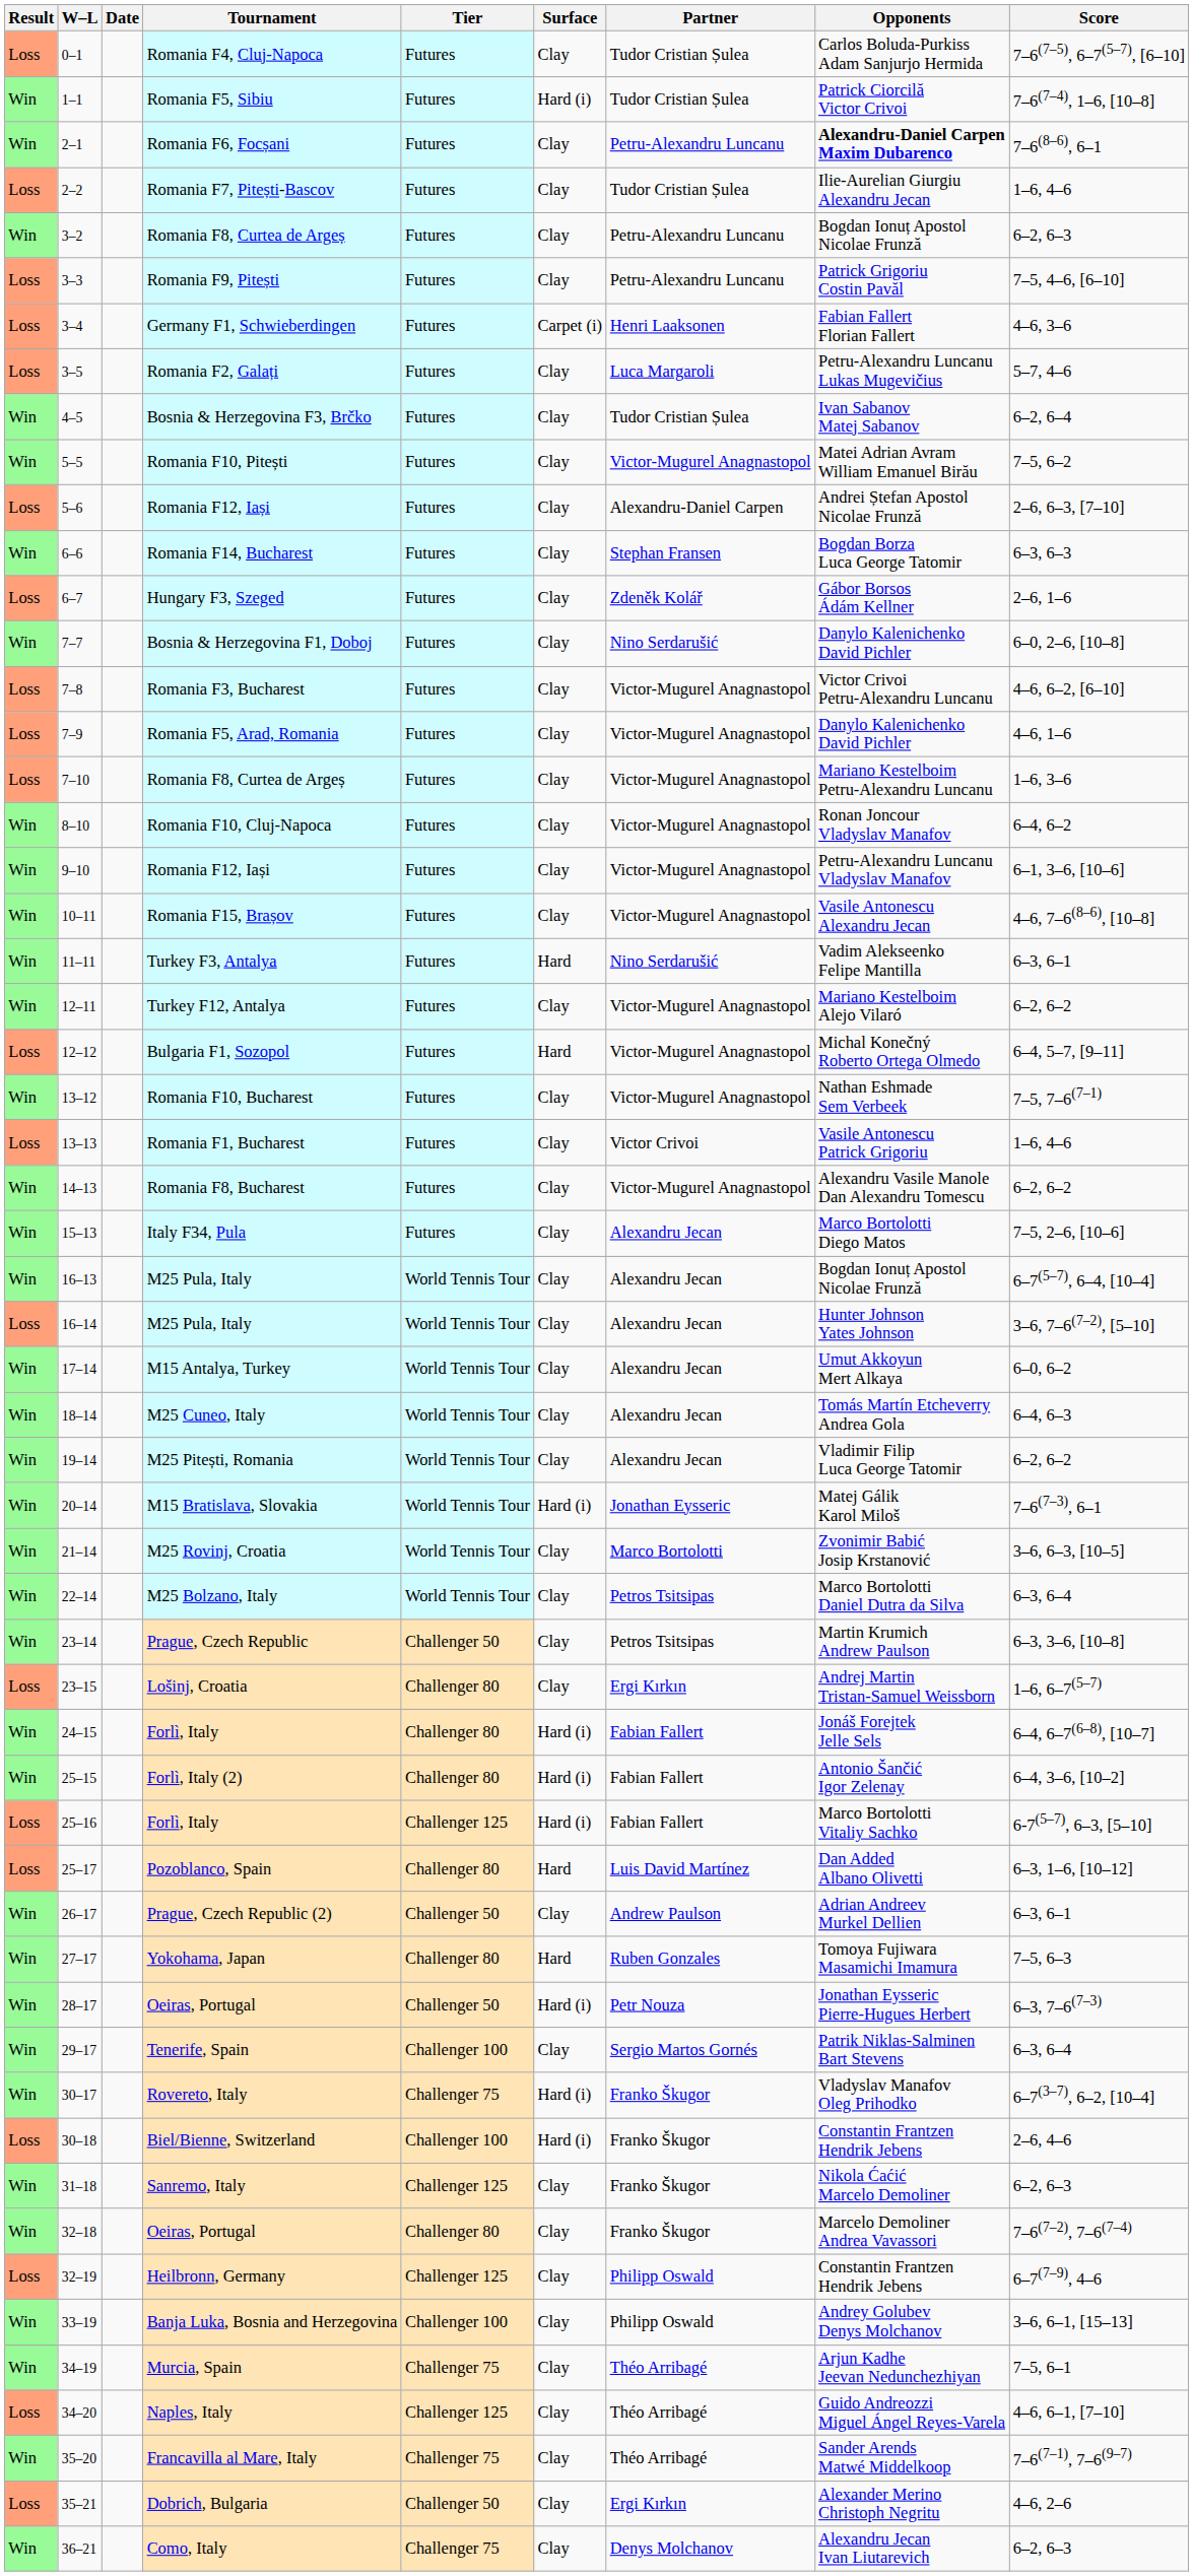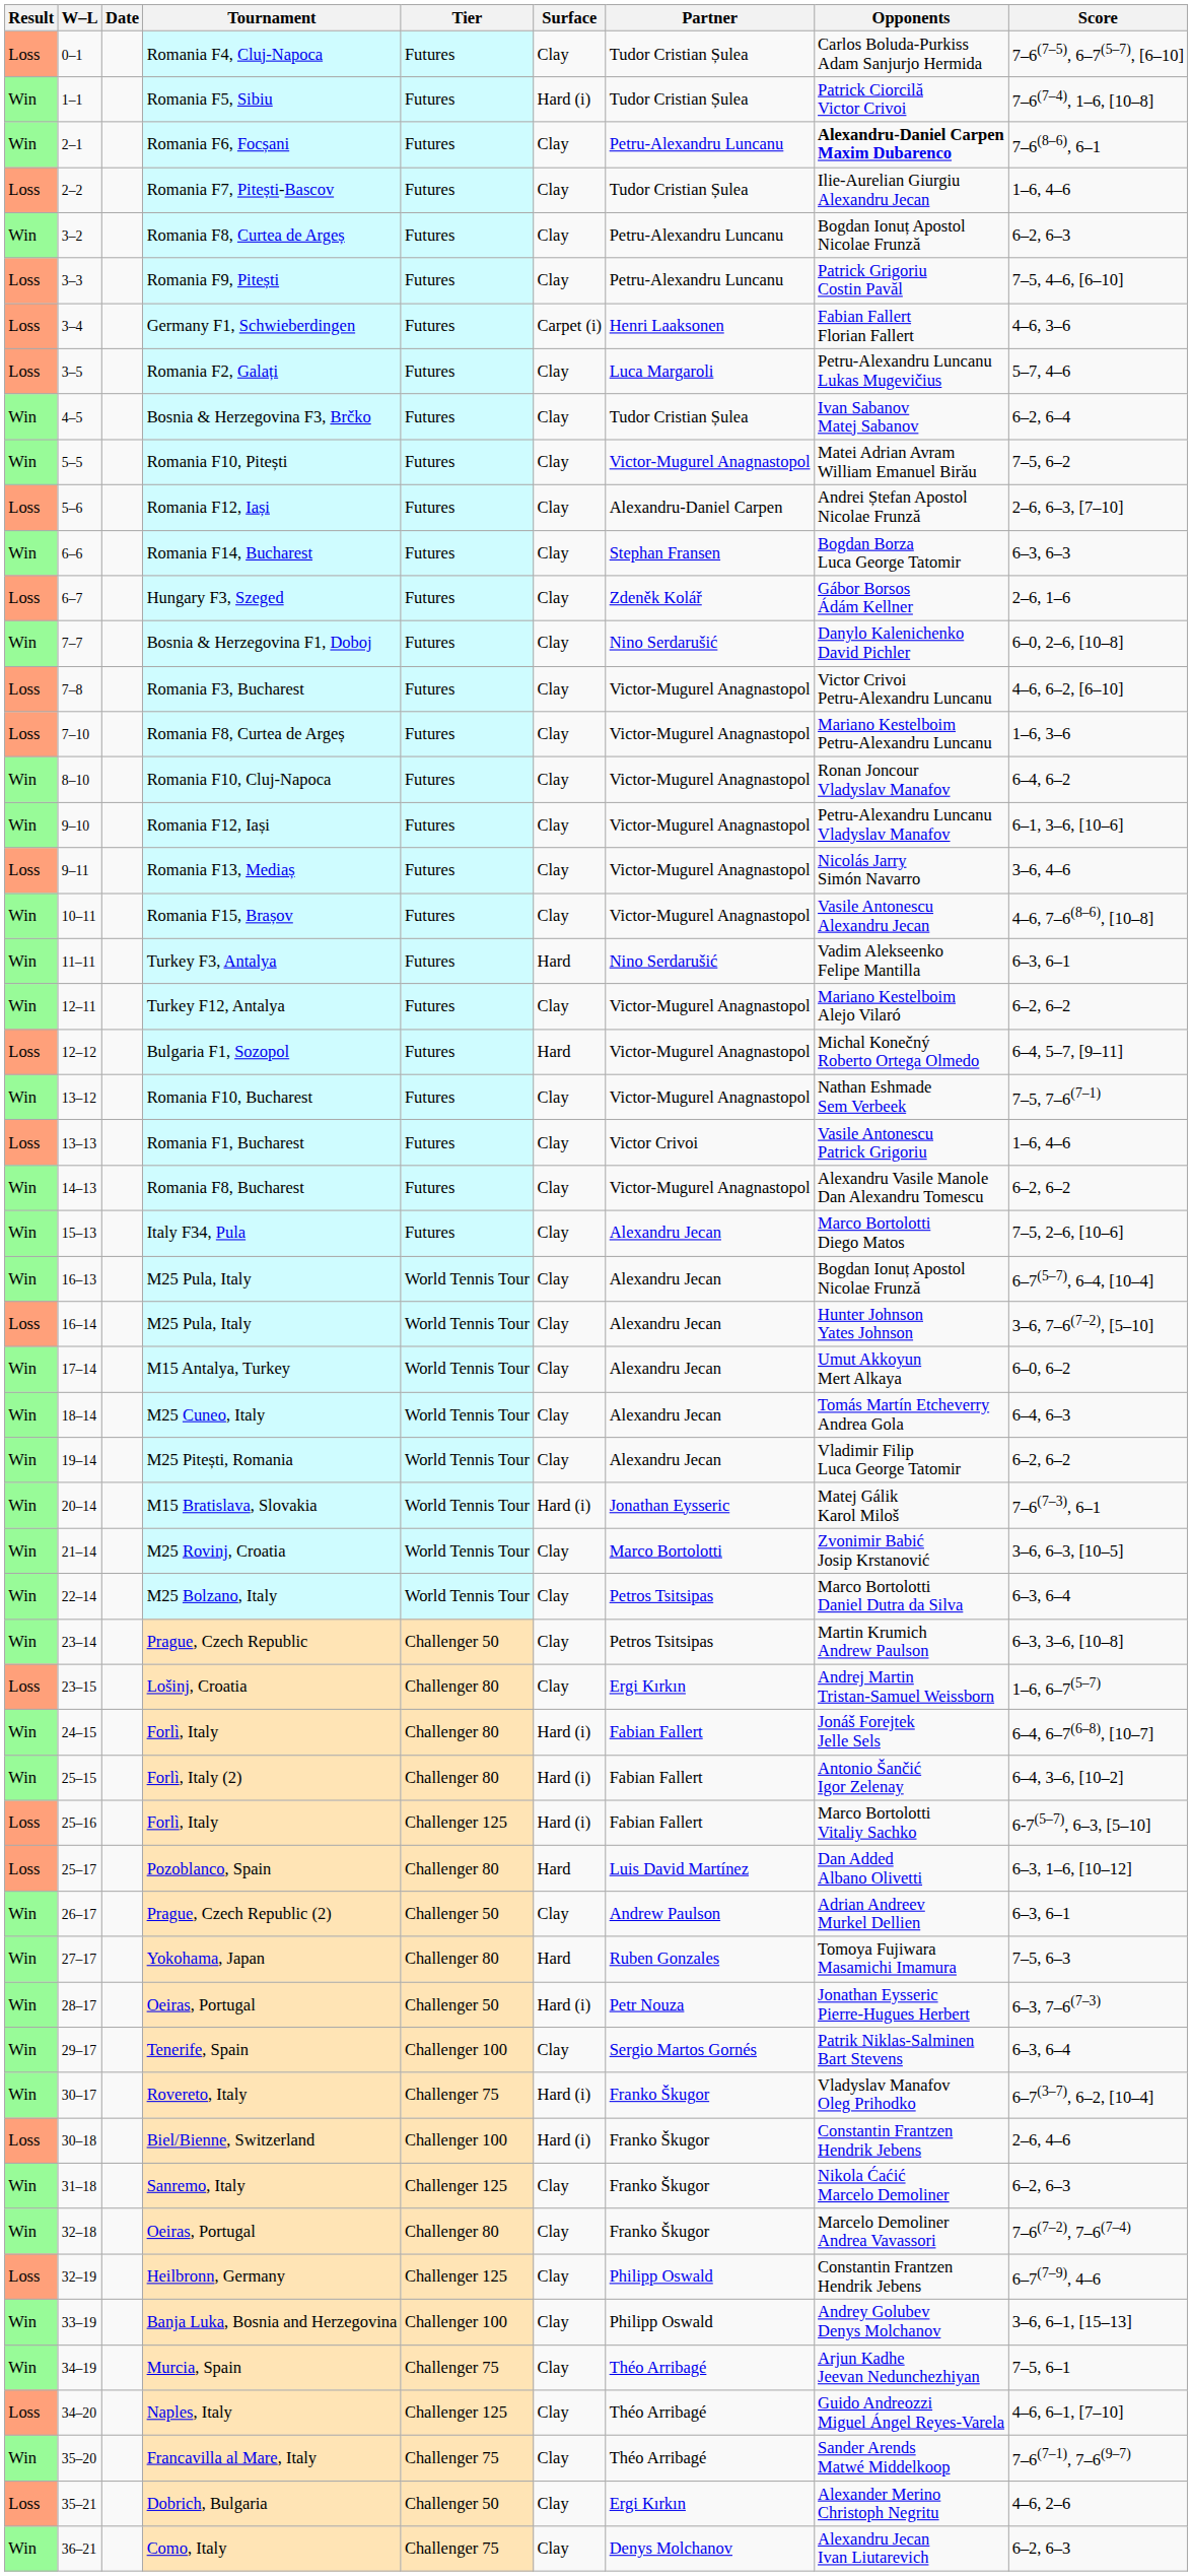- row: Loss | 7–9 | Romania F5, Arad, Romania | Futures | Clay | Victor-Mugurel Anagnastopol | Danylo Kalenichenko David Pichler | 4–6, 1–6
+ row: Loss | 9–11 | Romania F13, Mediaș | Futures | Clay | Victor-Mugurel Anagnastopol | Nicolás Jarry Simón Navarro | 3–6, 4–6
